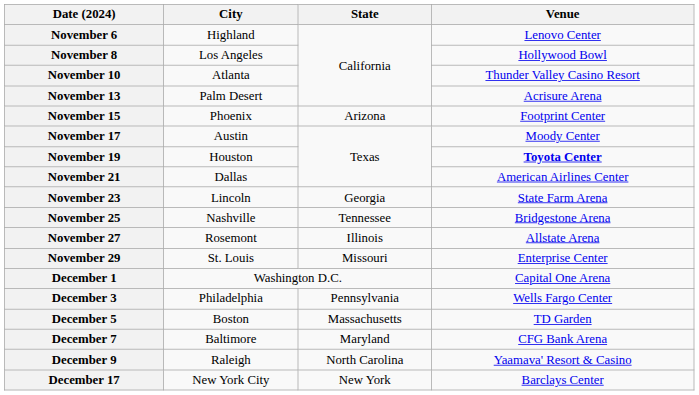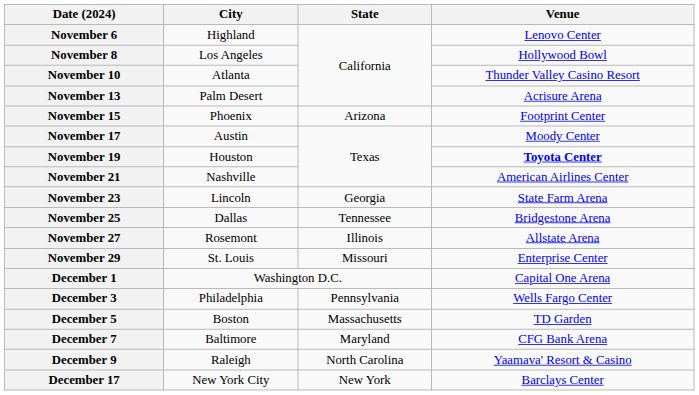November 21 | City: Dallas -> Nashville
November 25 | City: Nashville -> Dallas
